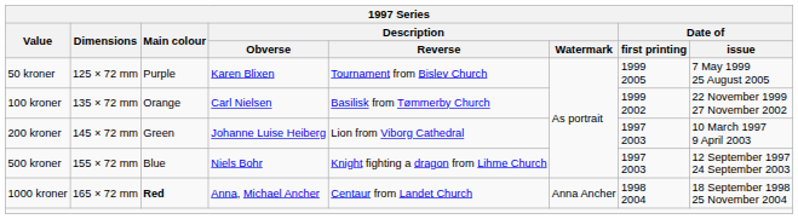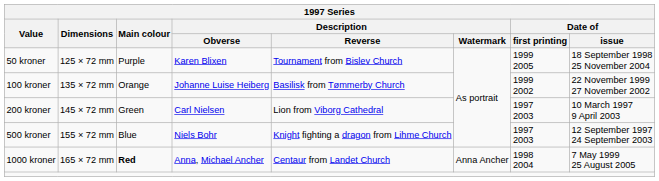50 kroner | Date of / issue: 7 May 1999 25 August 2005 -> 18 September 1998 25 November 2004
100 kroner | Description / Obverse: Carl Nielsen -> Johanne Luise Heiberg
200 kroner | Description / Obverse: Johanne Luise Heiberg -> Carl Nielsen
1000 kroner | Date of / issue: 18 September 1998 25 November 2004 -> 7 May 1999 25 August 2005
